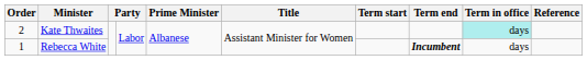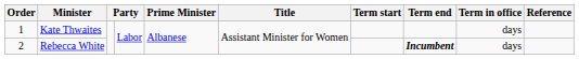Kate Thwaites | Order: 2 -> 1
Kate Thwaites | Term in office: paleturquoise background -> no background
Rebecca White | Order: 1 -> 2
